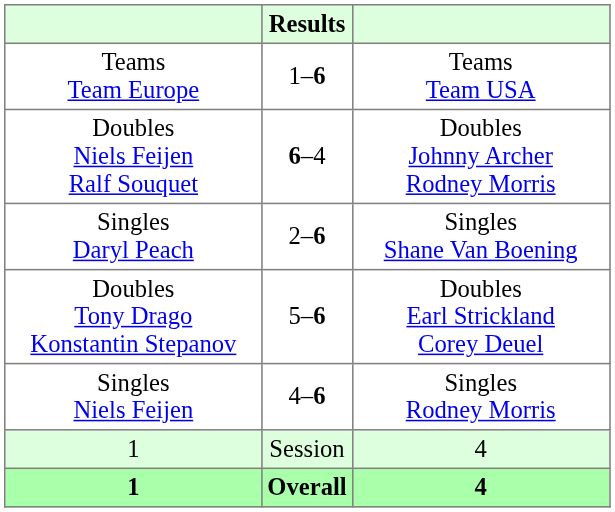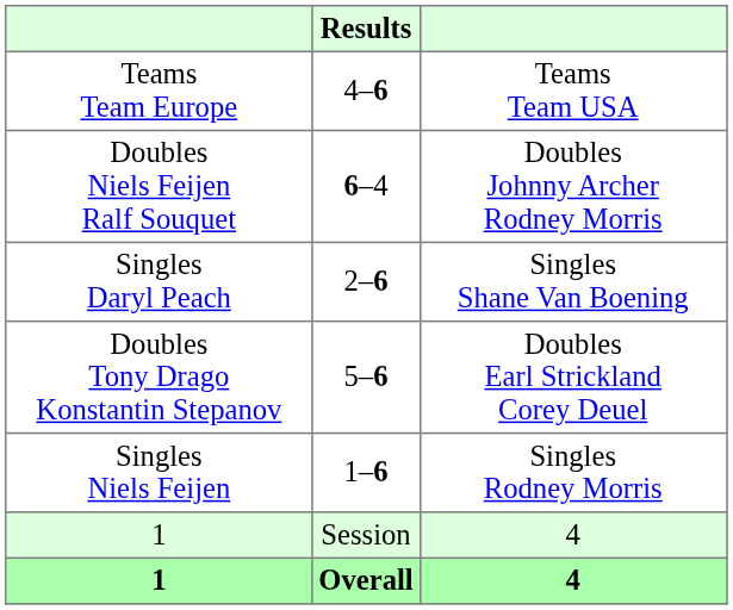Teams Team Europe | Results: 1–6 -> 4–6
Singles Niels Feijen | Results: 4–6 -> 1–6
